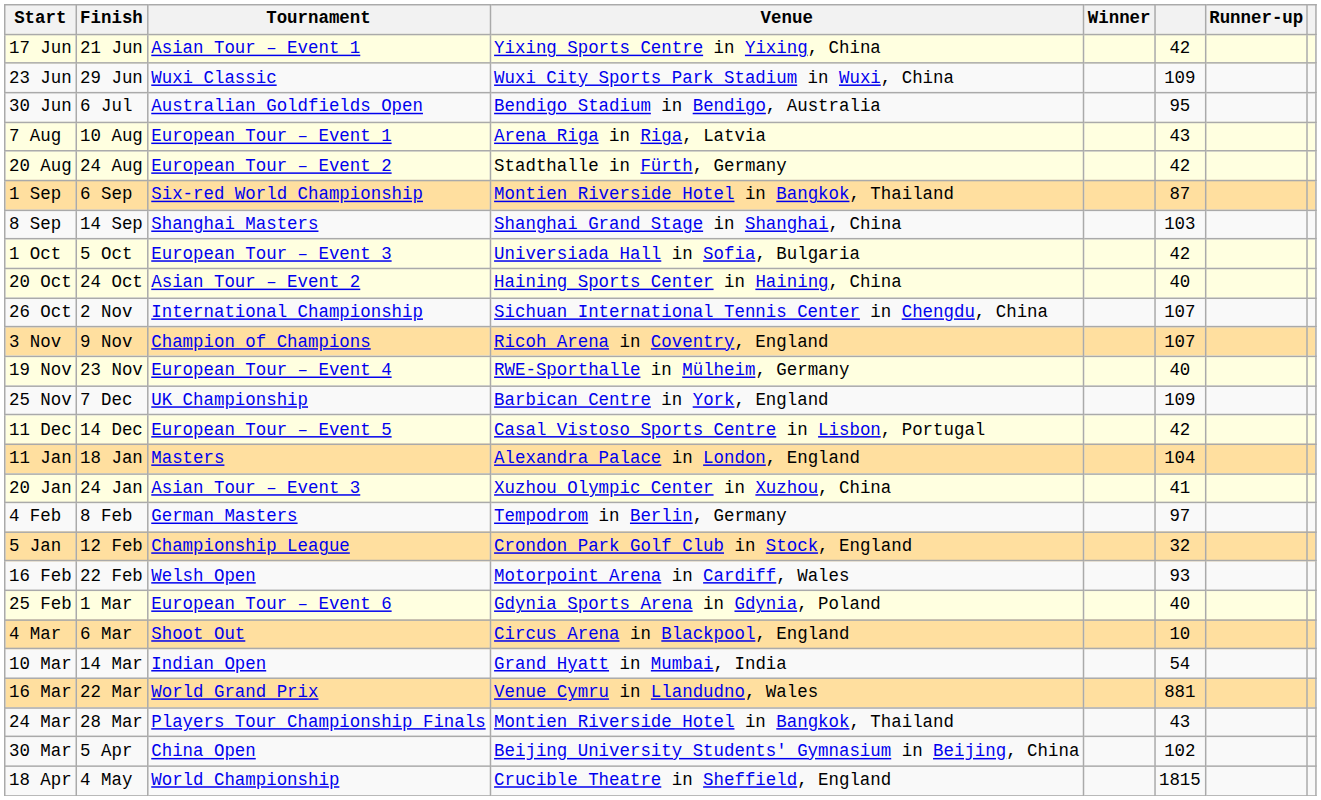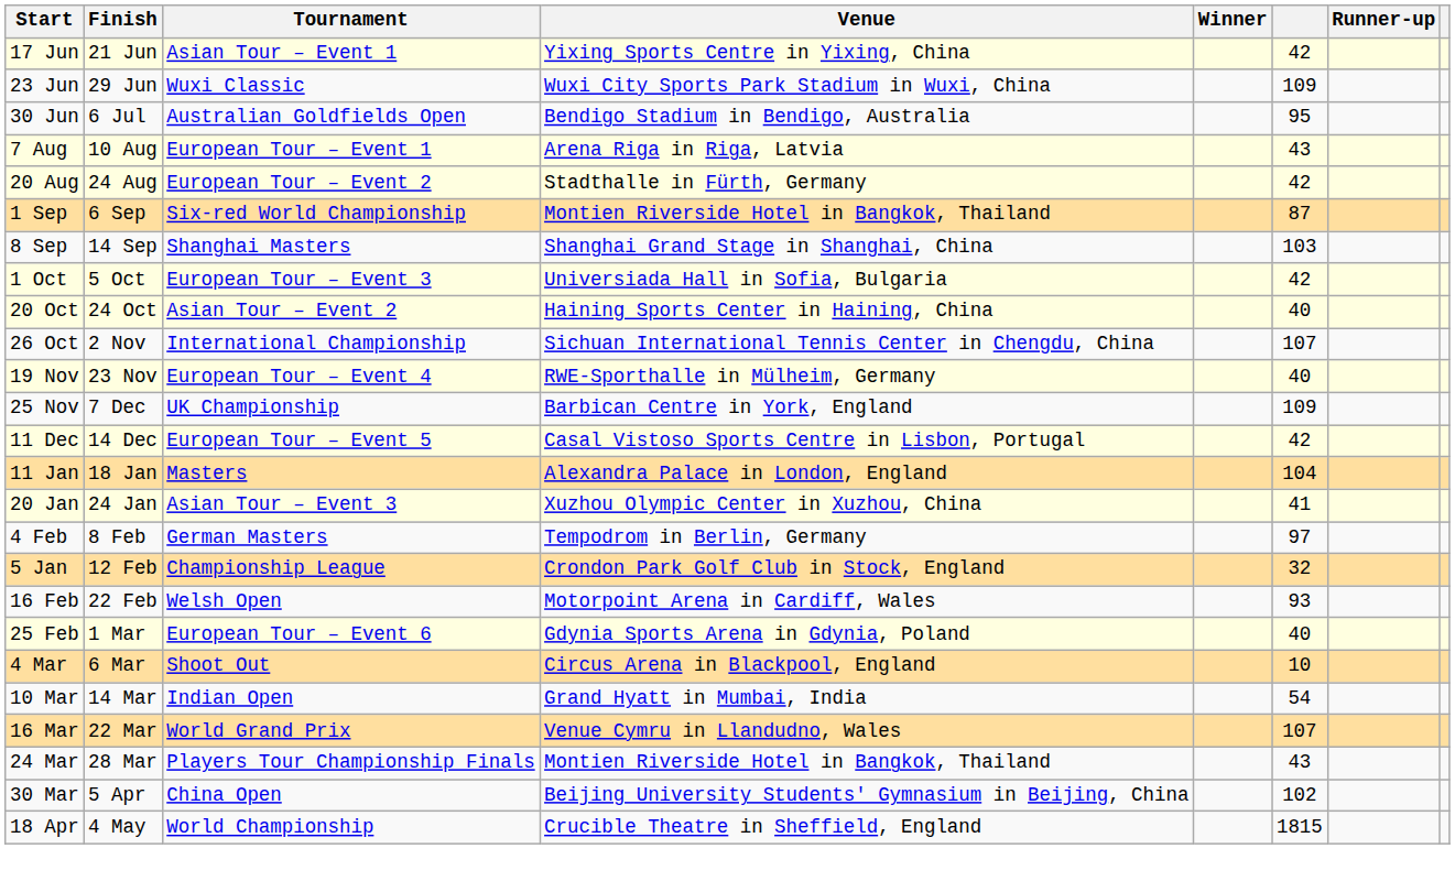- row: 3 Nov | 9 Nov | Champion of Champions | Ricoh Arena in Coventry, England | 107
16 Mar | column 6: 881 -> 107
